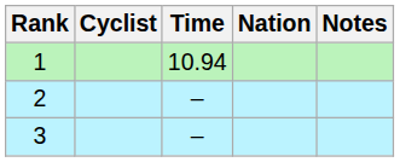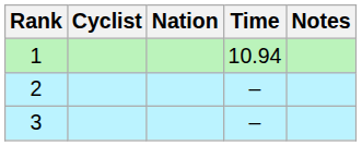columns swapped: Nation <-> Time
